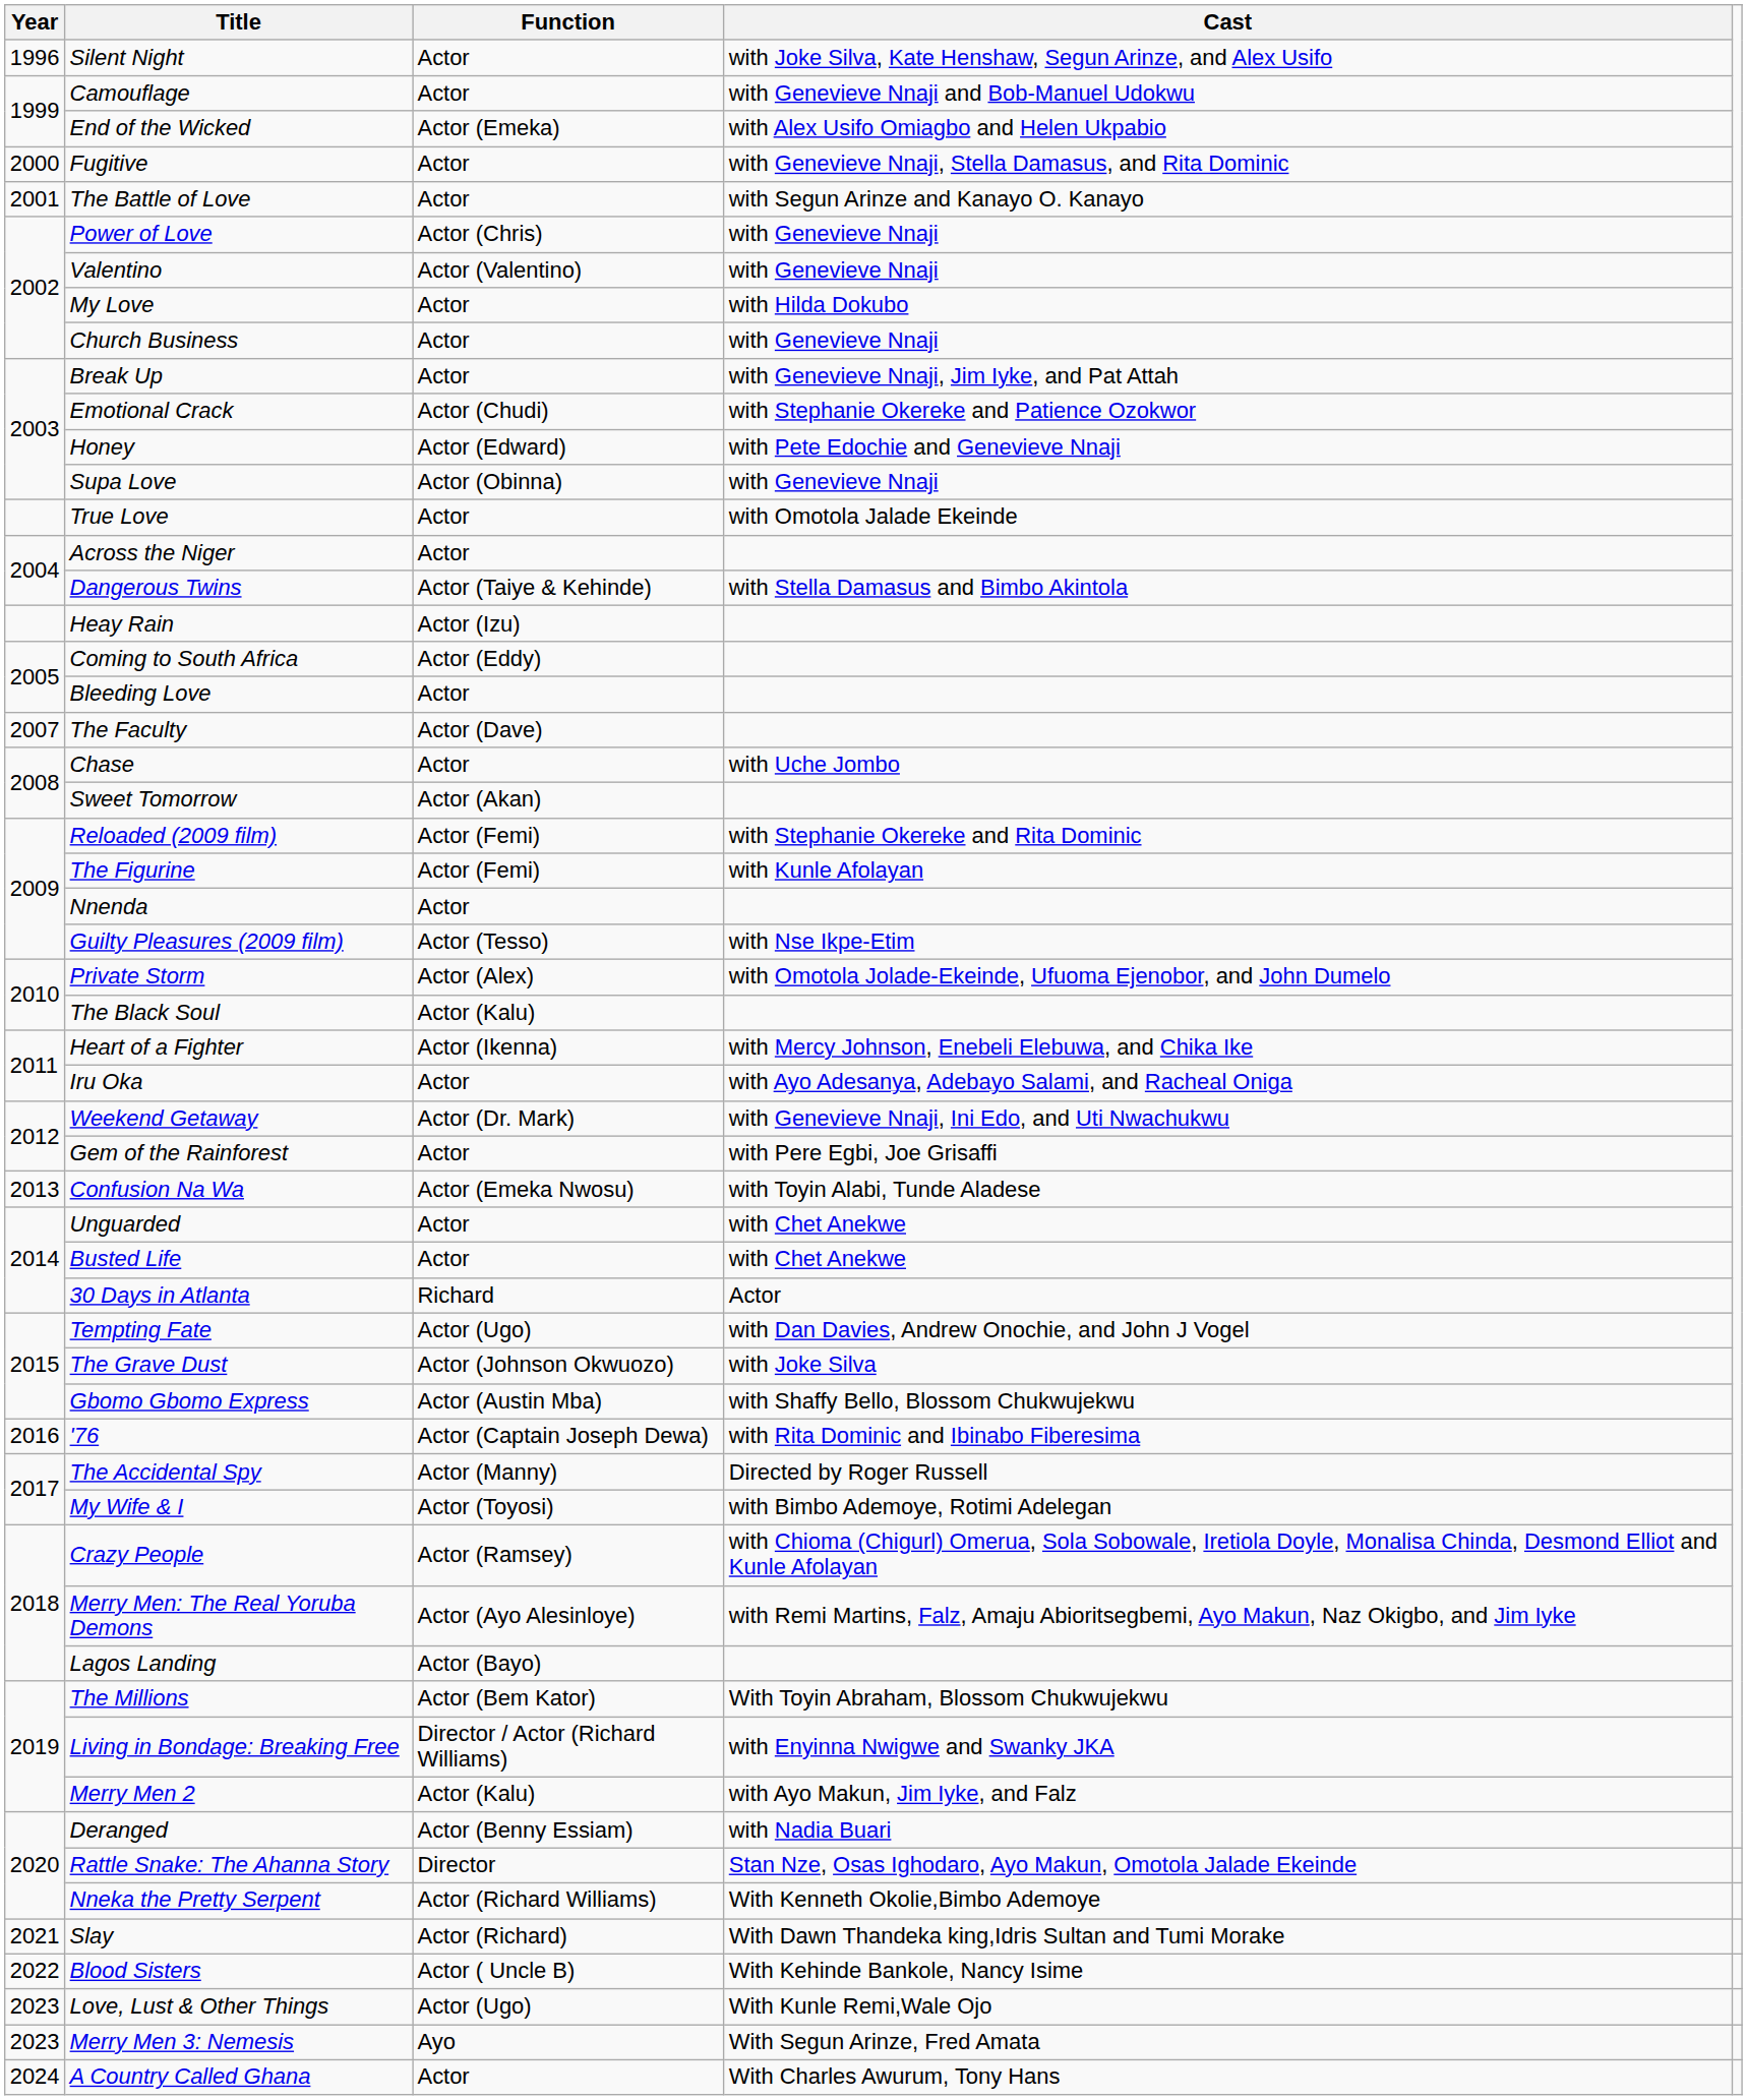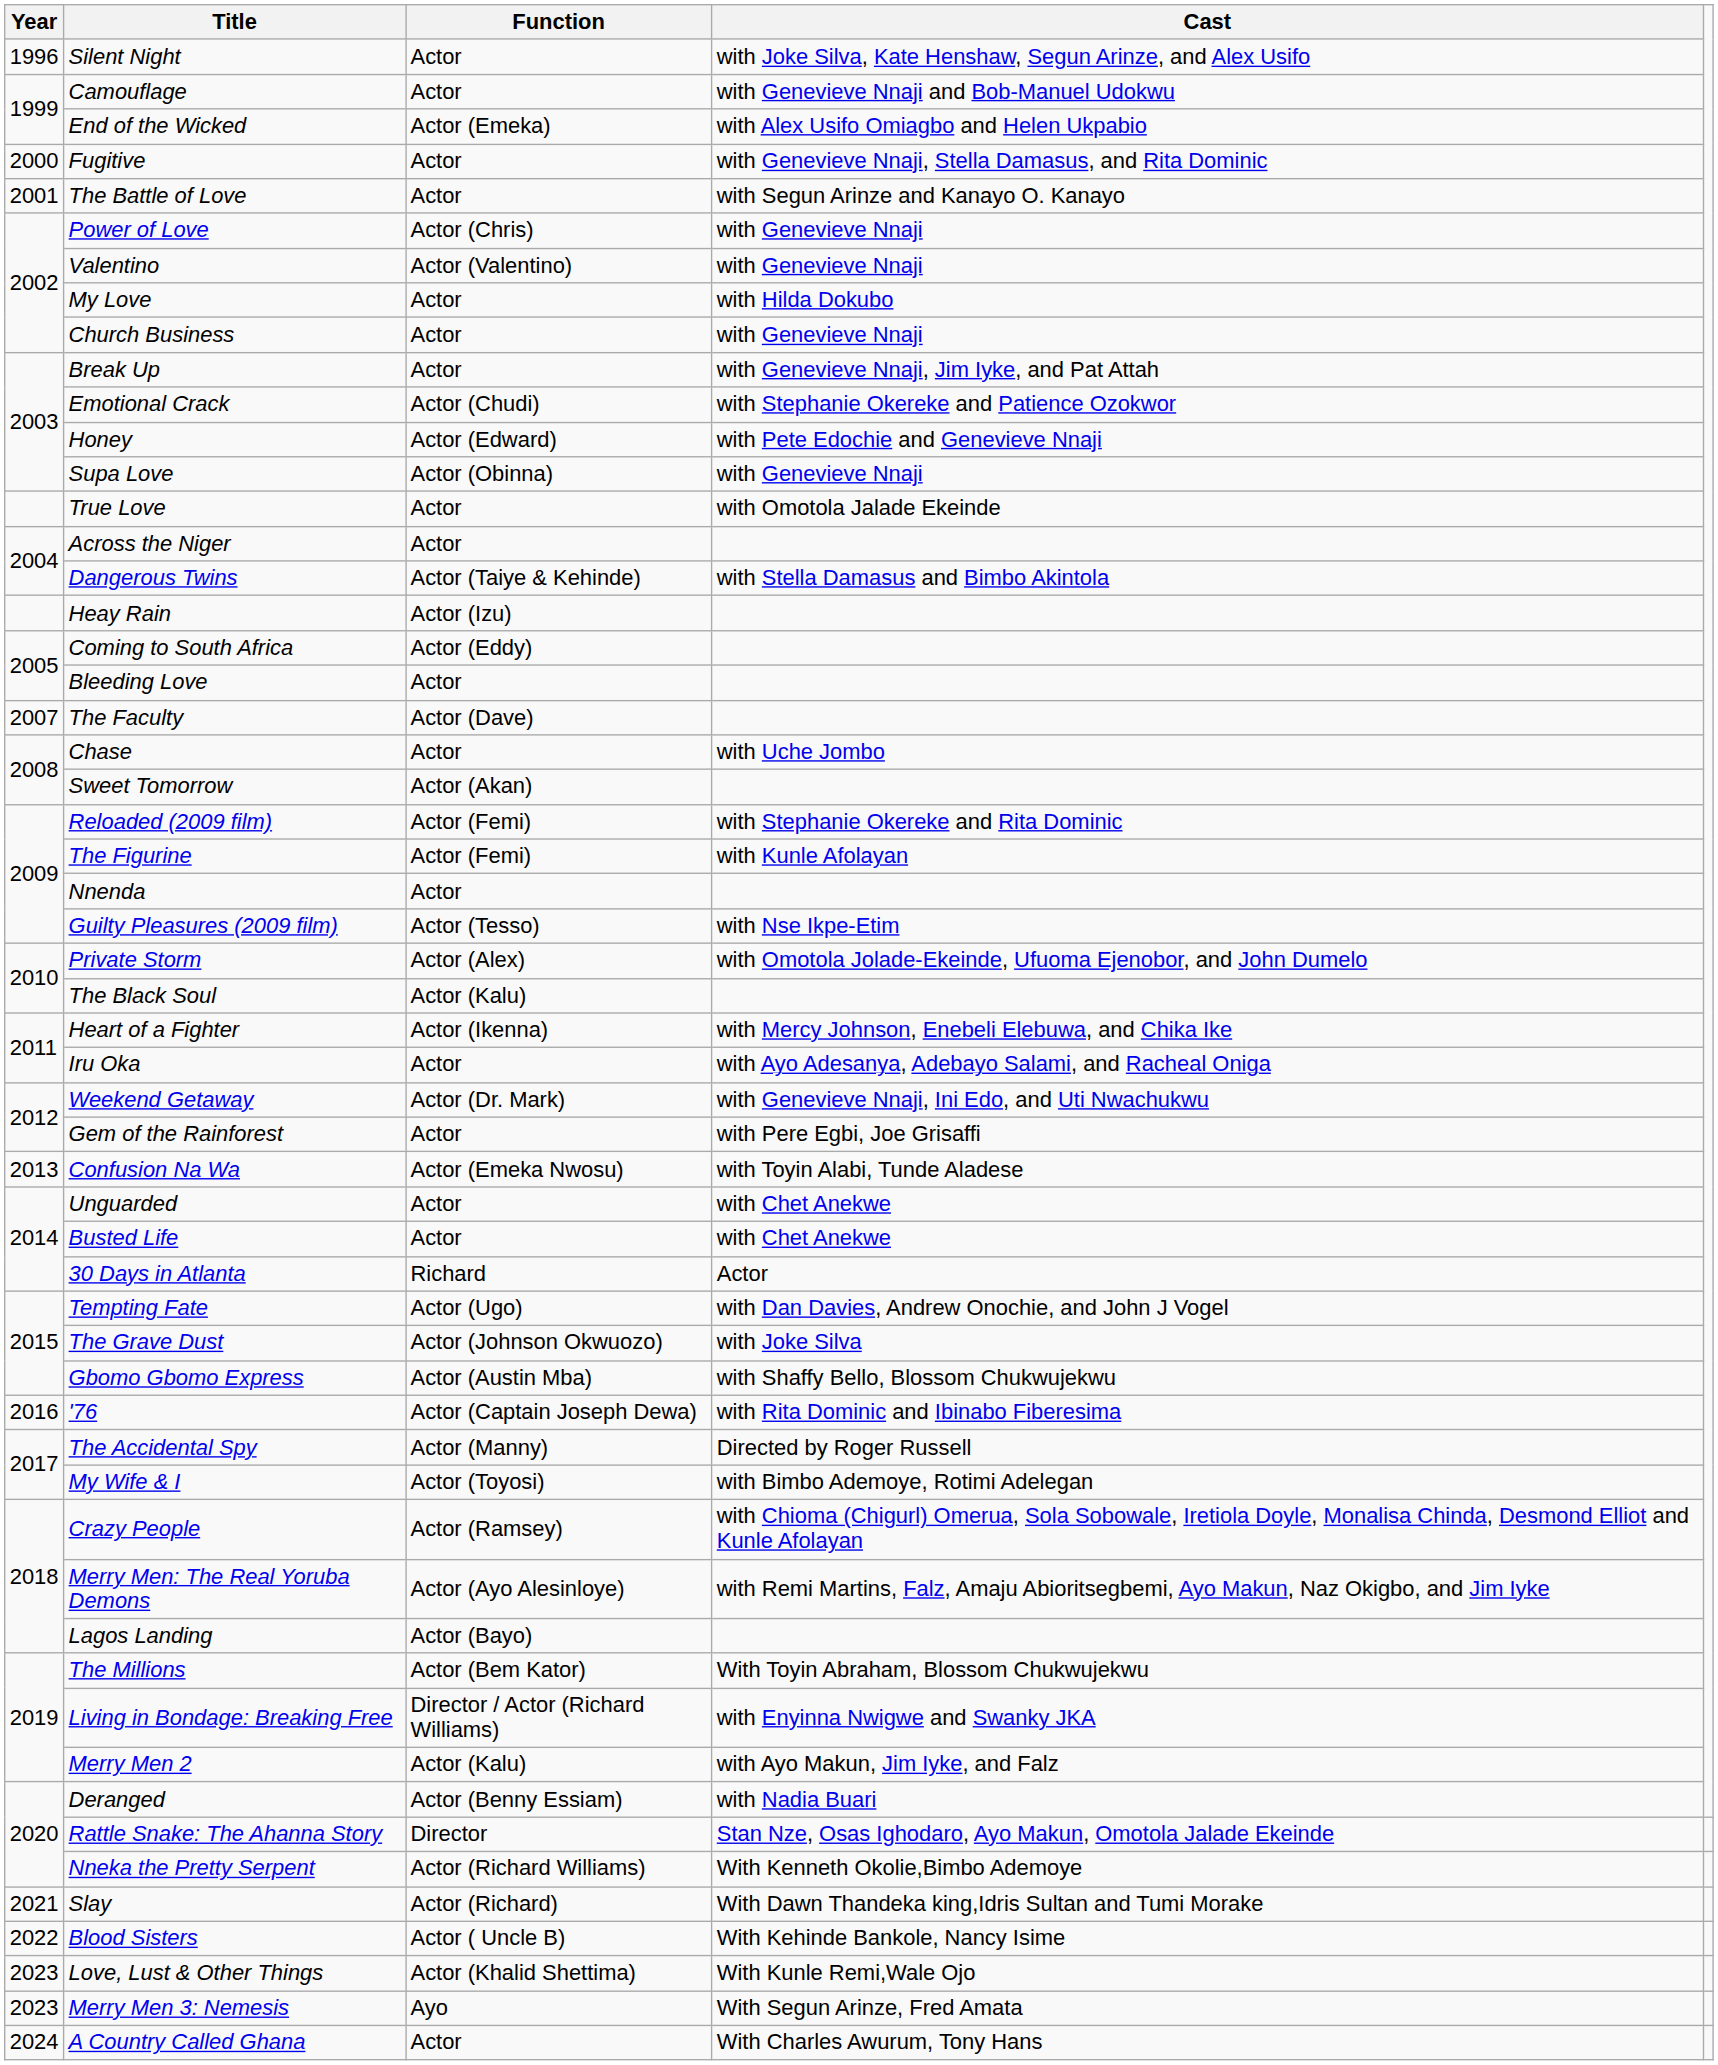Love, Lust & Other Things | Function: Actor (Ugo) -> Actor (Khalid Shettima)
